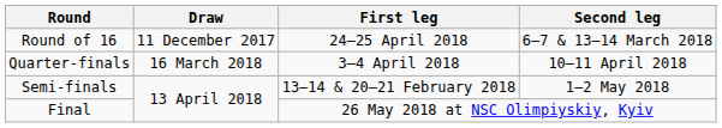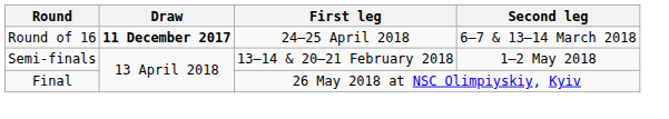Round of 16 | Draw: normal -> bold
- row: Quarter-finals | 16 March 2018 | 3–4 April 2018 | 10–11 April 2018
